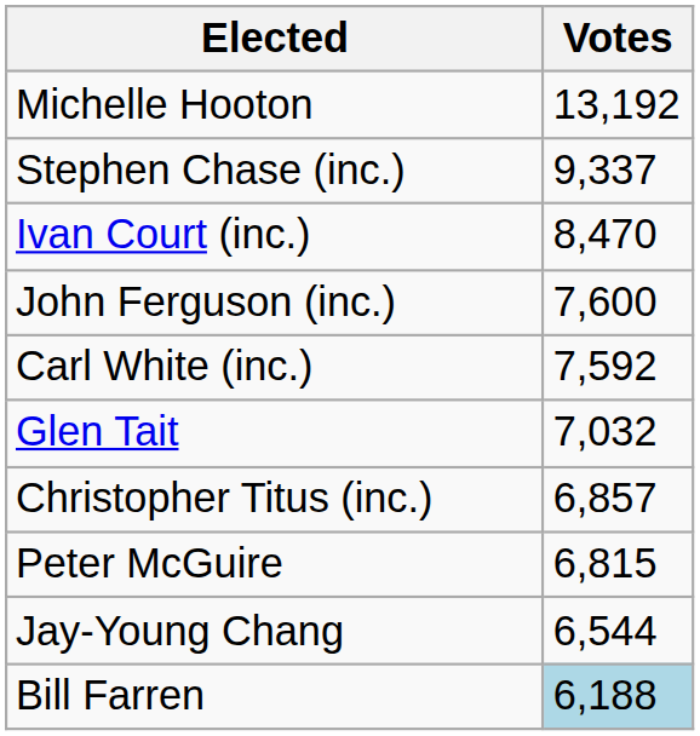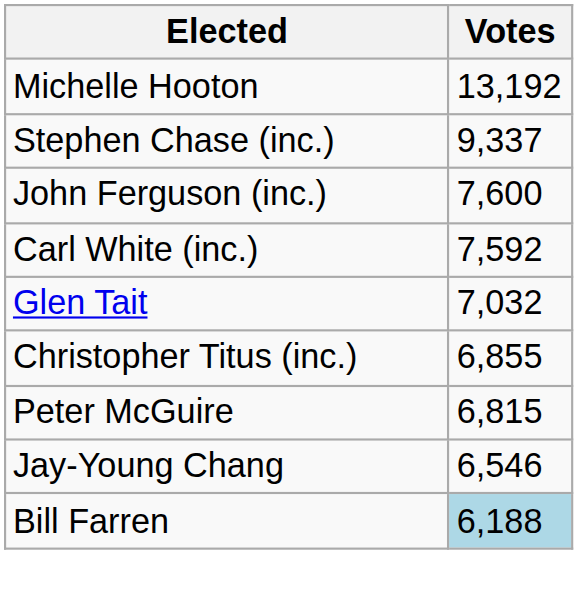- row: Ivan Court (inc.) | 8,470
Christopher Titus (inc.) | Votes: 6,857 -> 6,855
Jay-Young Chang | Votes: 6,544 -> 6,546
